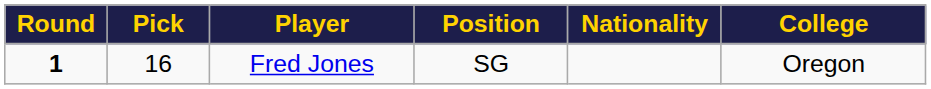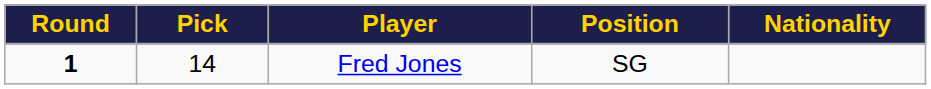- column: College | Oregon
Fred Jones | Pick: 16 -> 14
